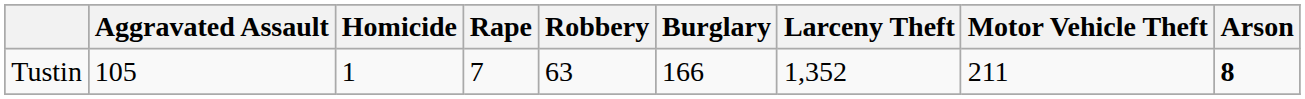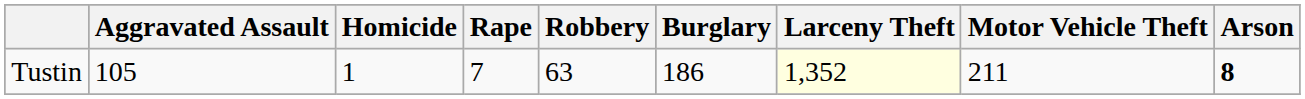Tustin | Burglary: 166 -> 186
Tustin | Larceny Theft: no background -> lightyellow background
